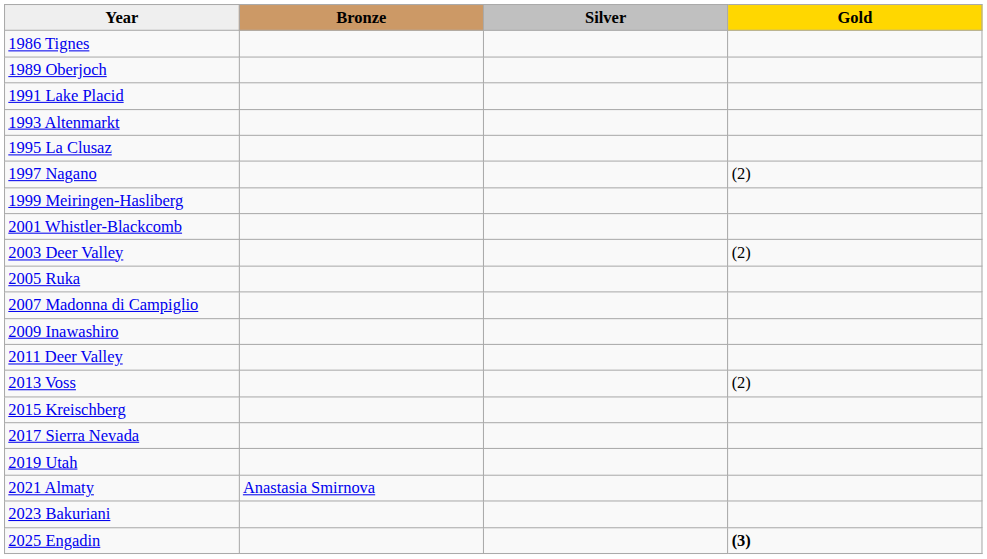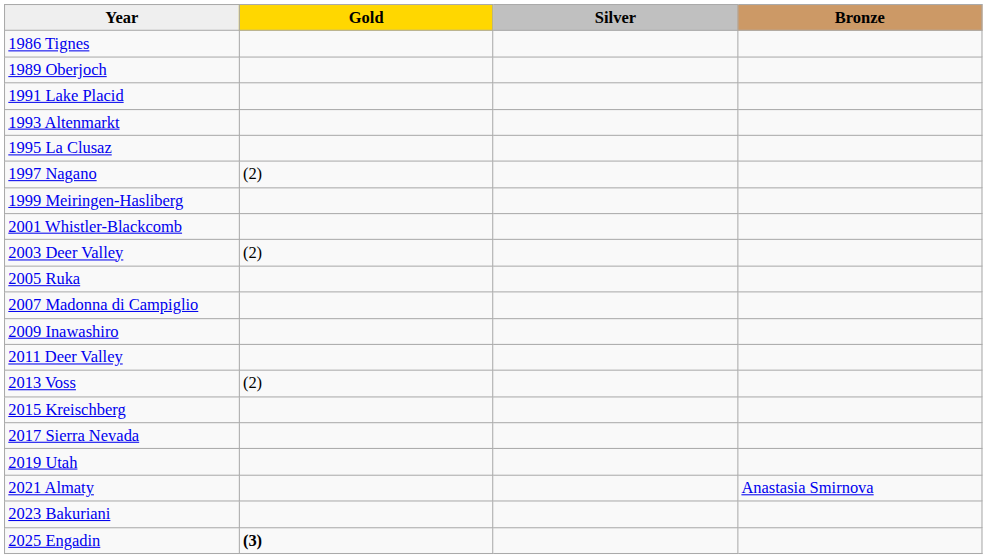columns swapped: Gold <-> Bronze
